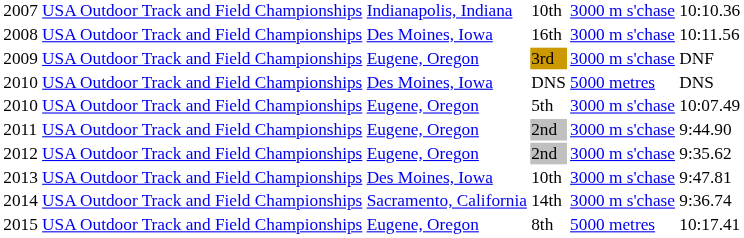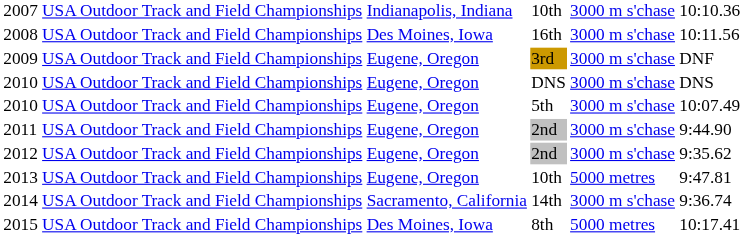2010 / DNS | column 3: Des Moines, Iowa -> Eugene, Oregon
2010 / DNS | column 5: 5000 metres -> 3000 m s'chase
2013 | column 3: Des Moines, Iowa -> Eugene, Oregon
2013 | column 5: 3000 m s'chase -> 5000 metres
2015 | column 3: Eugene, Oregon -> Des Moines, Iowa
